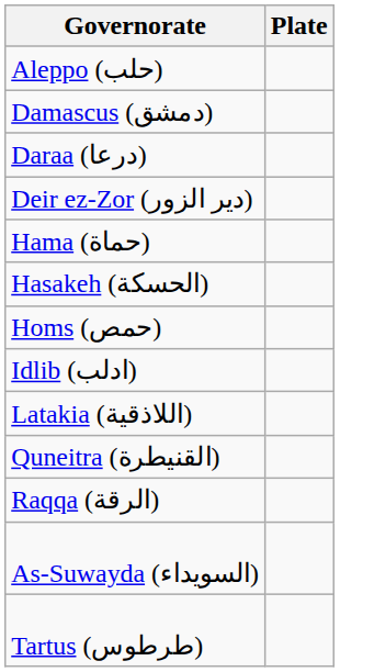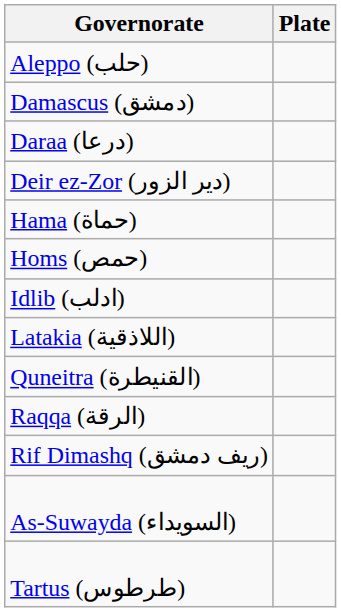- row: Hasakeh (الحسکة)
+ row: Rif Dimashq (ریف دمشق)
